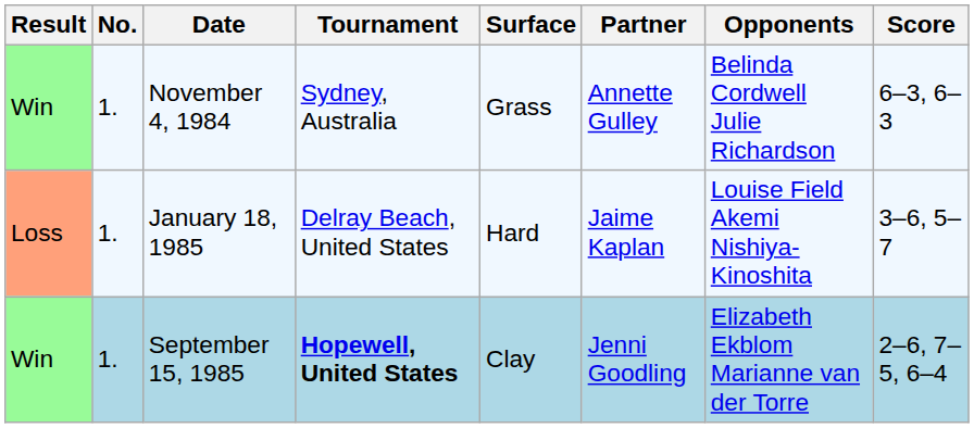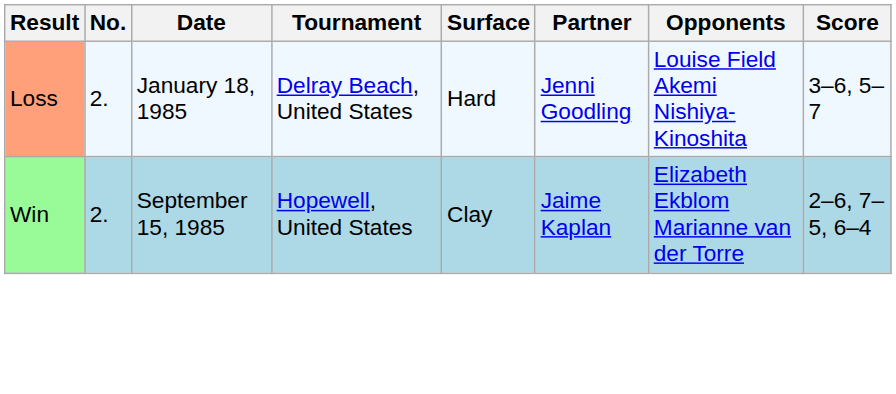- row: Win | 1. | November 4, 1984 | Sydney, Australia | Grass | Annette Gulley | Belinda Cordwell Julie Richardson | 6–3, 6–3
January 18, 1985 | No.: 1. -> 2.
January 18, 1985 | Partner: Jaime Kaplan -> Jenni Goodling
September 15, 1985 | No.: 1. -> 2.
September 15, 1985 | Tournament: bold -> normal
September 15, 1985 | Partner: Jenni Goodling -> Jaime Kaplan
